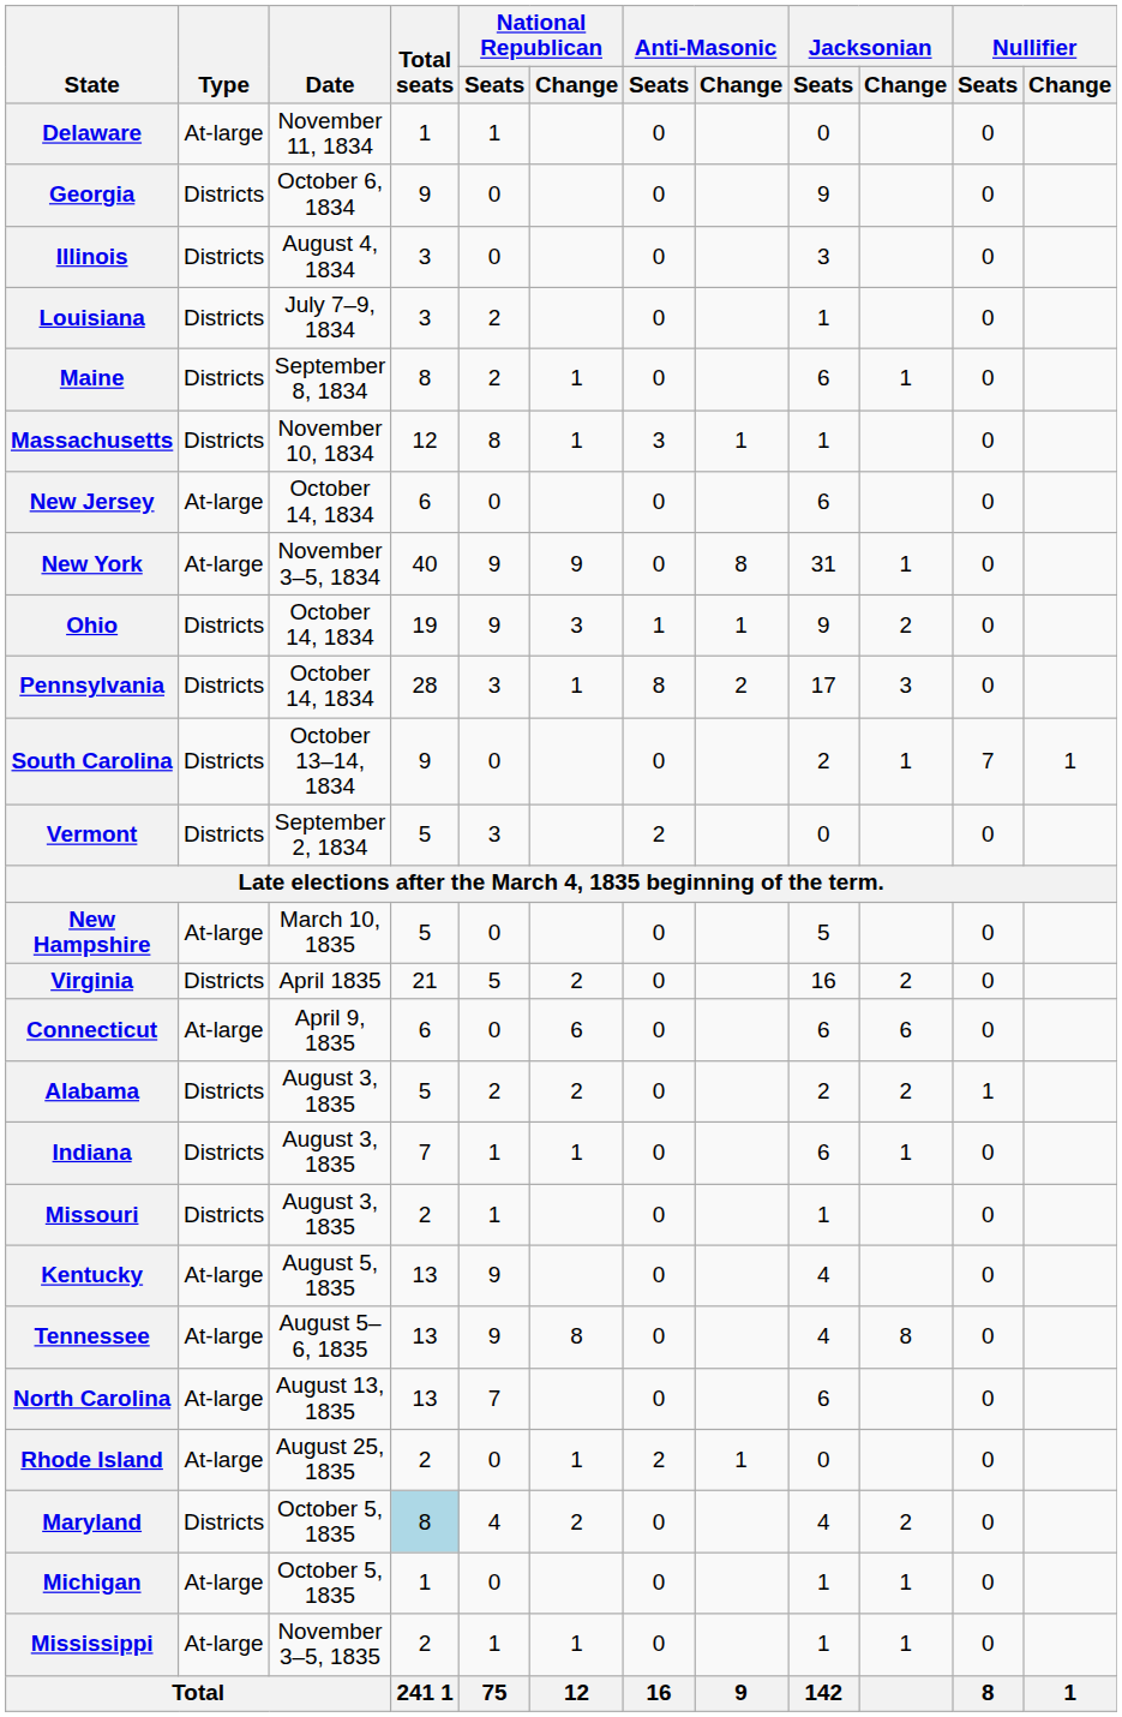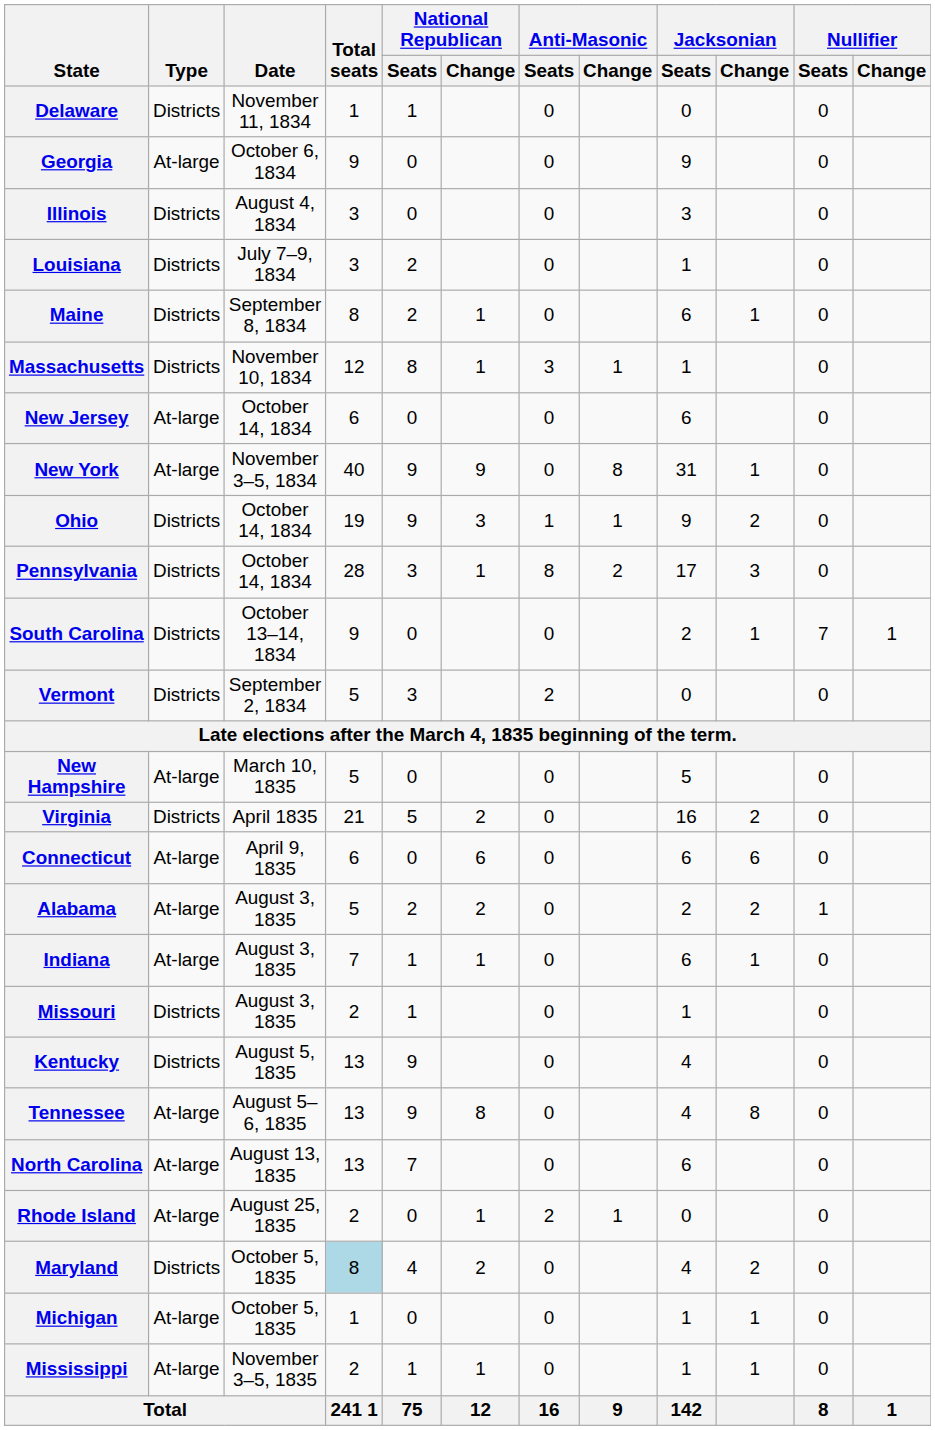Delaware | Type: At-large -> Districts
Georgia | Type: Districts -> At-large
Alabama | Type: Districts -> At-large
Indiana | Type: Districts -> At-large
Kentucky | Type: At-large -> Districts
